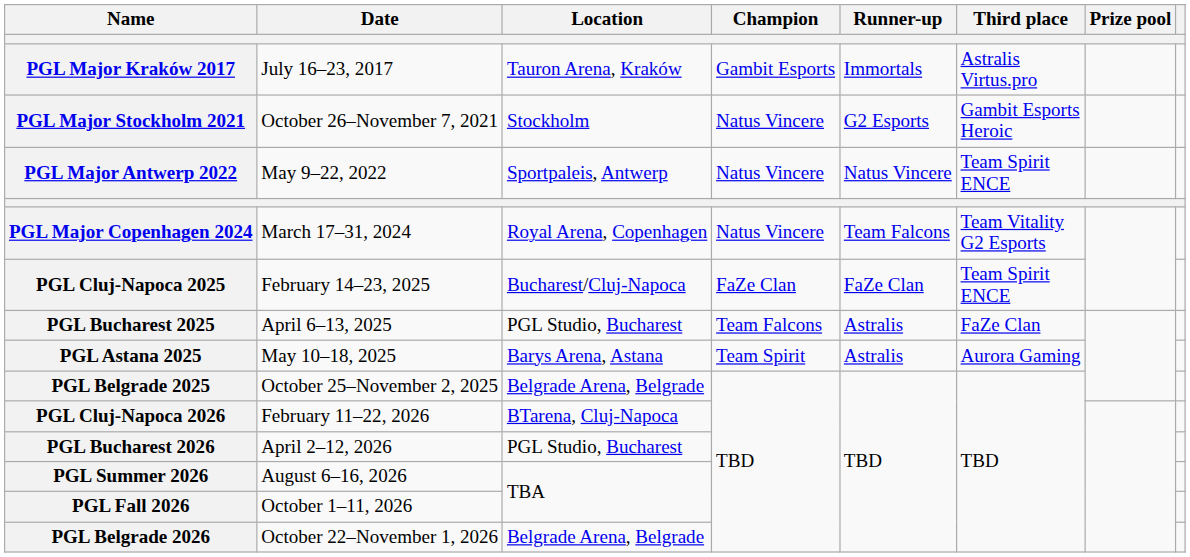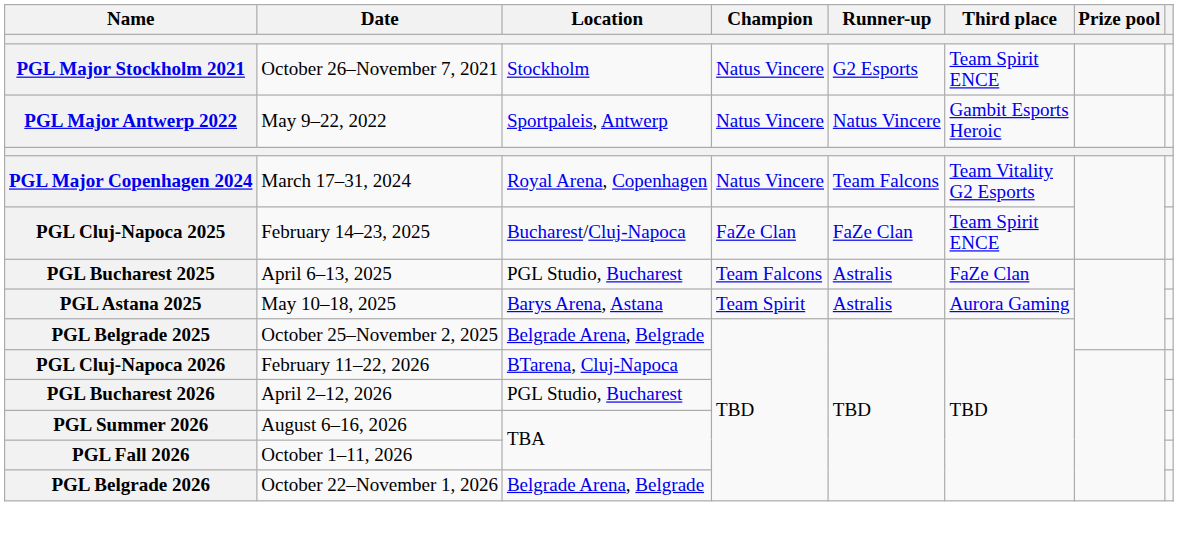- row: PGL Major Kraków 2017 | July 16–23, 2017 | Tauron Arena, Kraków | Gambit Esports | Immortals | Astralis Virtus.pro
PGL Major Stockholm 2021 | Third place: Gambit Esports Heroic -> Team Spirit ENCE
PGL Major Antwerp 2022 | Third place: Team Spirit ENCE -> Gambit Esports Heroic
